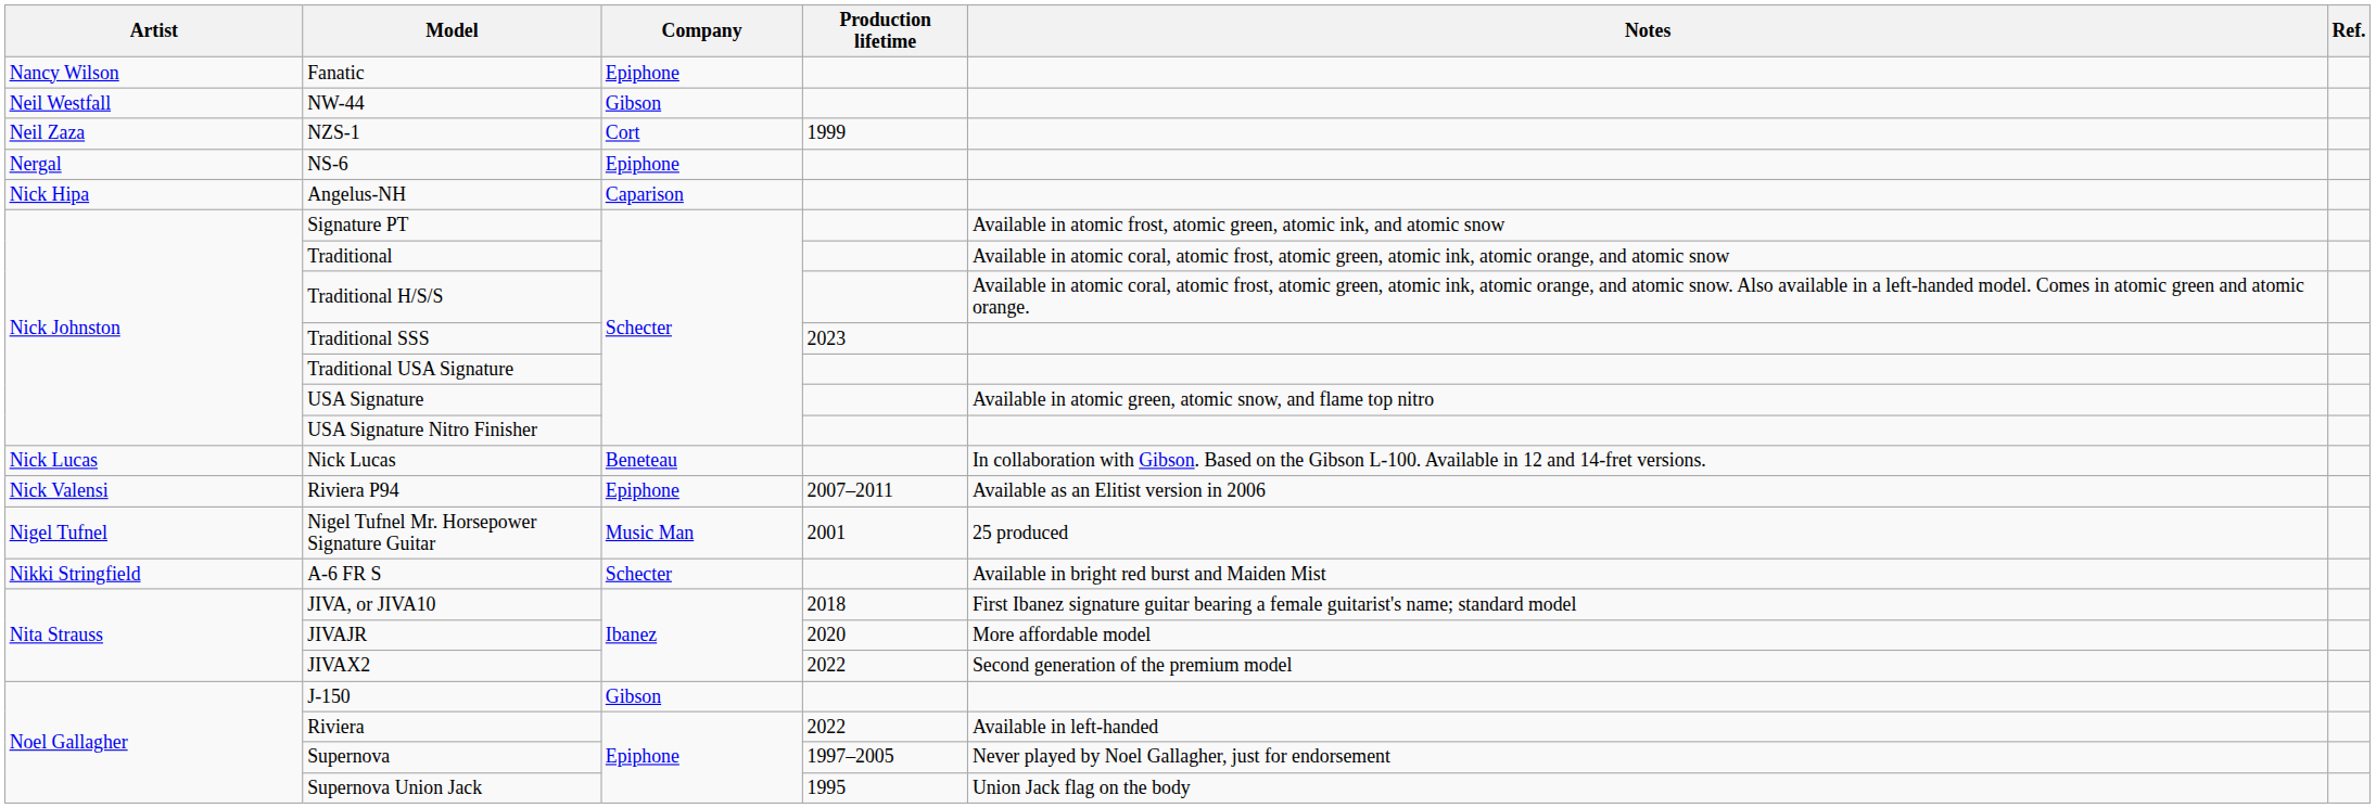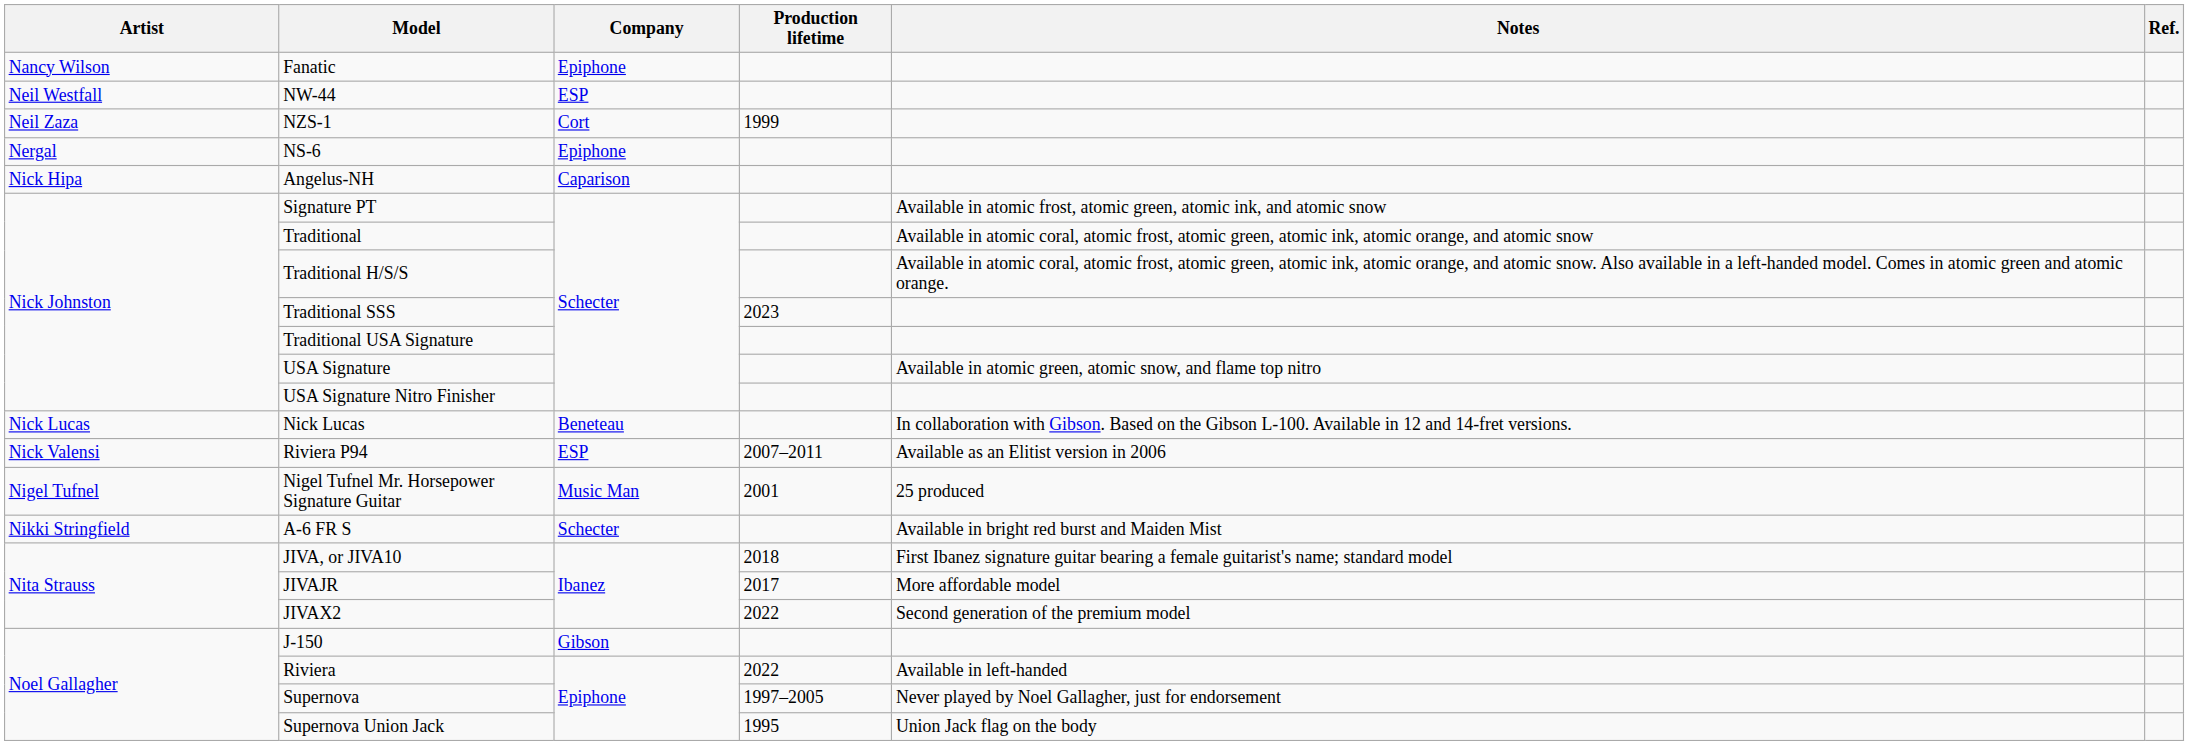NW-44 | Company: Gibson -> ESP
Riviera P94 | Company: Epiphone -> ESP
JIVAJR | Production lifetime: 2020 -> 2017
